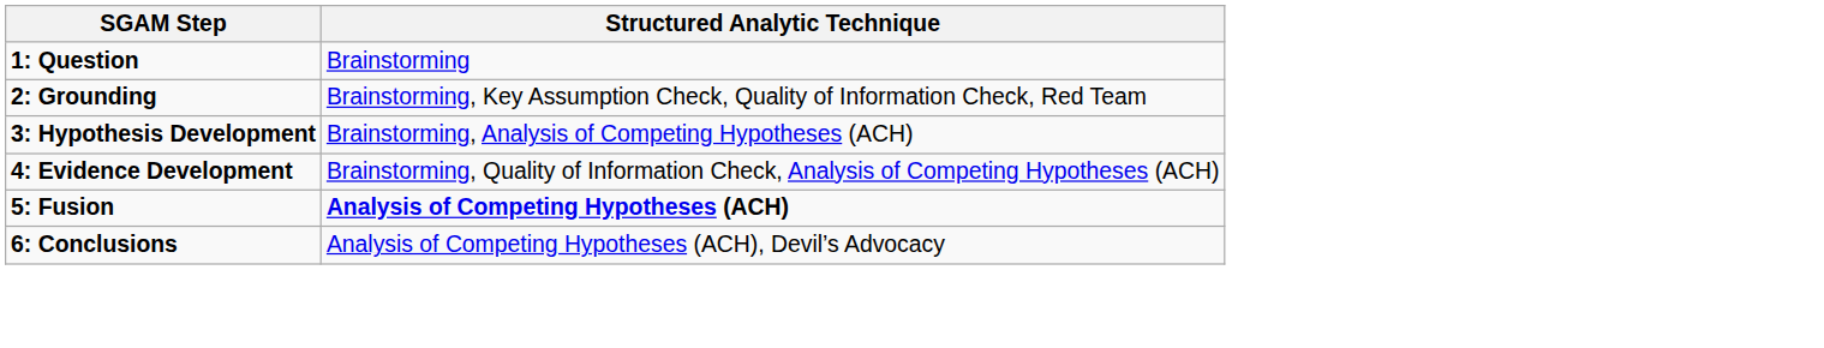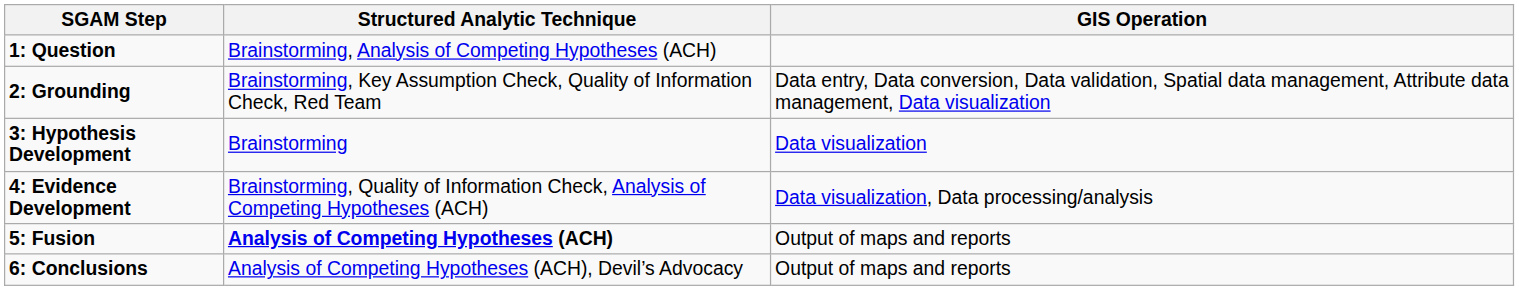+ column: GIS Operation | Data entry, Data conversion, Data validation, Spatial data management, Attribute data management, Data visualization | Data visualization | Data visualization, Data processing/analysis | Output of maps and reports | Output of maps and reports
1: Question | Structured Analytic Technique: Brainstorming -> Brainstorming, Analysis of Competing Hypotheses (ACH)
3: Hypothesis Development | Structured Analytic Technique: Brainstorming, Analysis of Competing Hypotheses (ACH) -> Brainstorming
